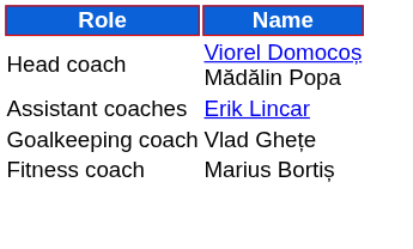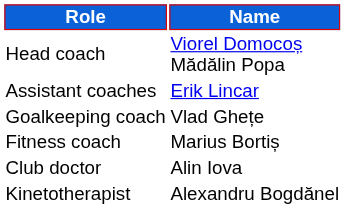+ row: Club doctor | Alin Iova
+ row: Kinetotherapist | Alexandru Bogdănel
